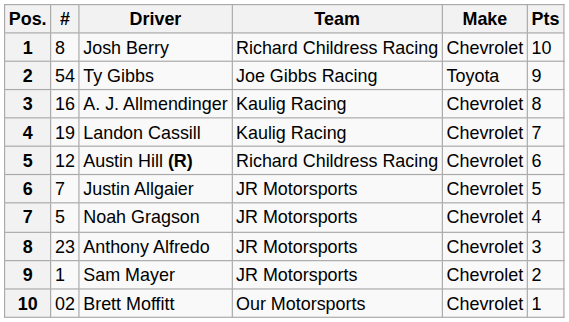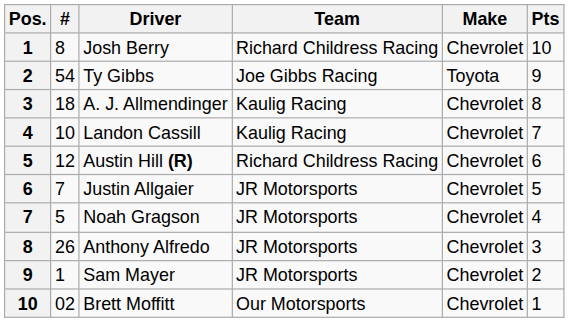A. J. Allmendinger | #: 16 -> 18
Landon Cassill | #: 19 -> 10
Anthony Alfredo | #: 23 -> 26
